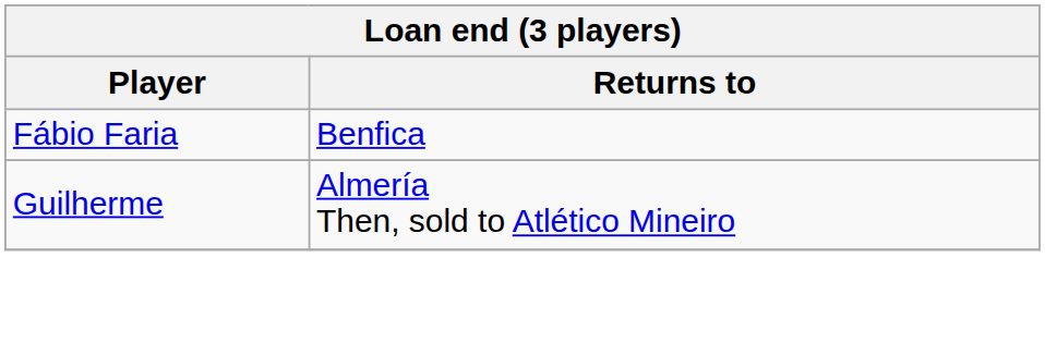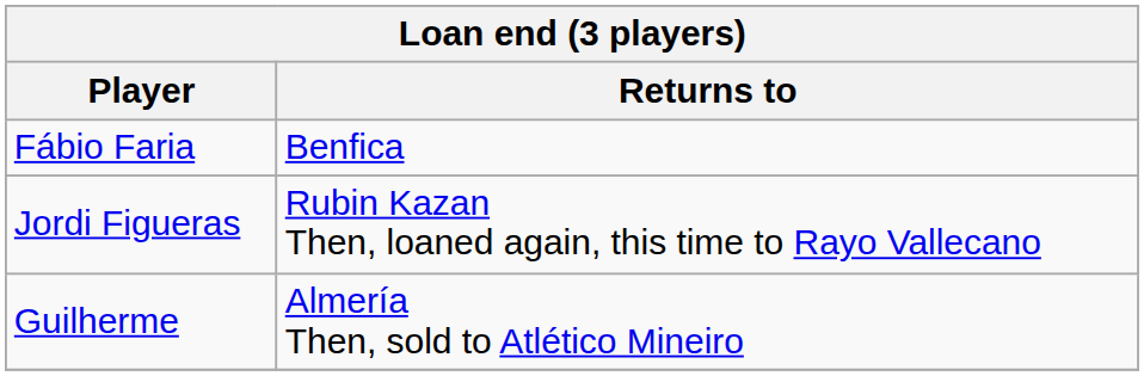+ row: Jordi Figueras | Rubin Kazan Then, loaned again, this time to Rayo Vallecano
